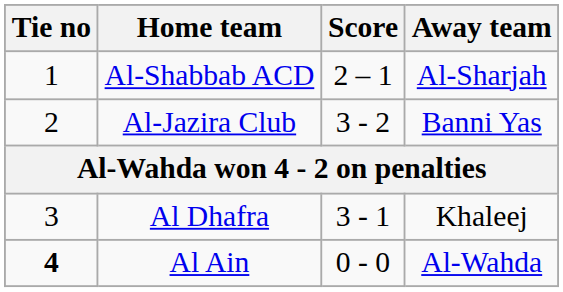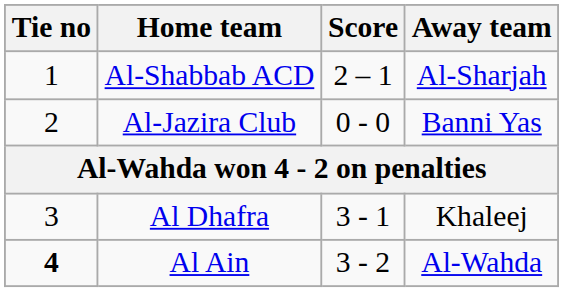Al-Jazira Club | Score: 3 - 2 -> 0 - 0
Al Ain | Score: 0 - 0 -> 3 - 2
